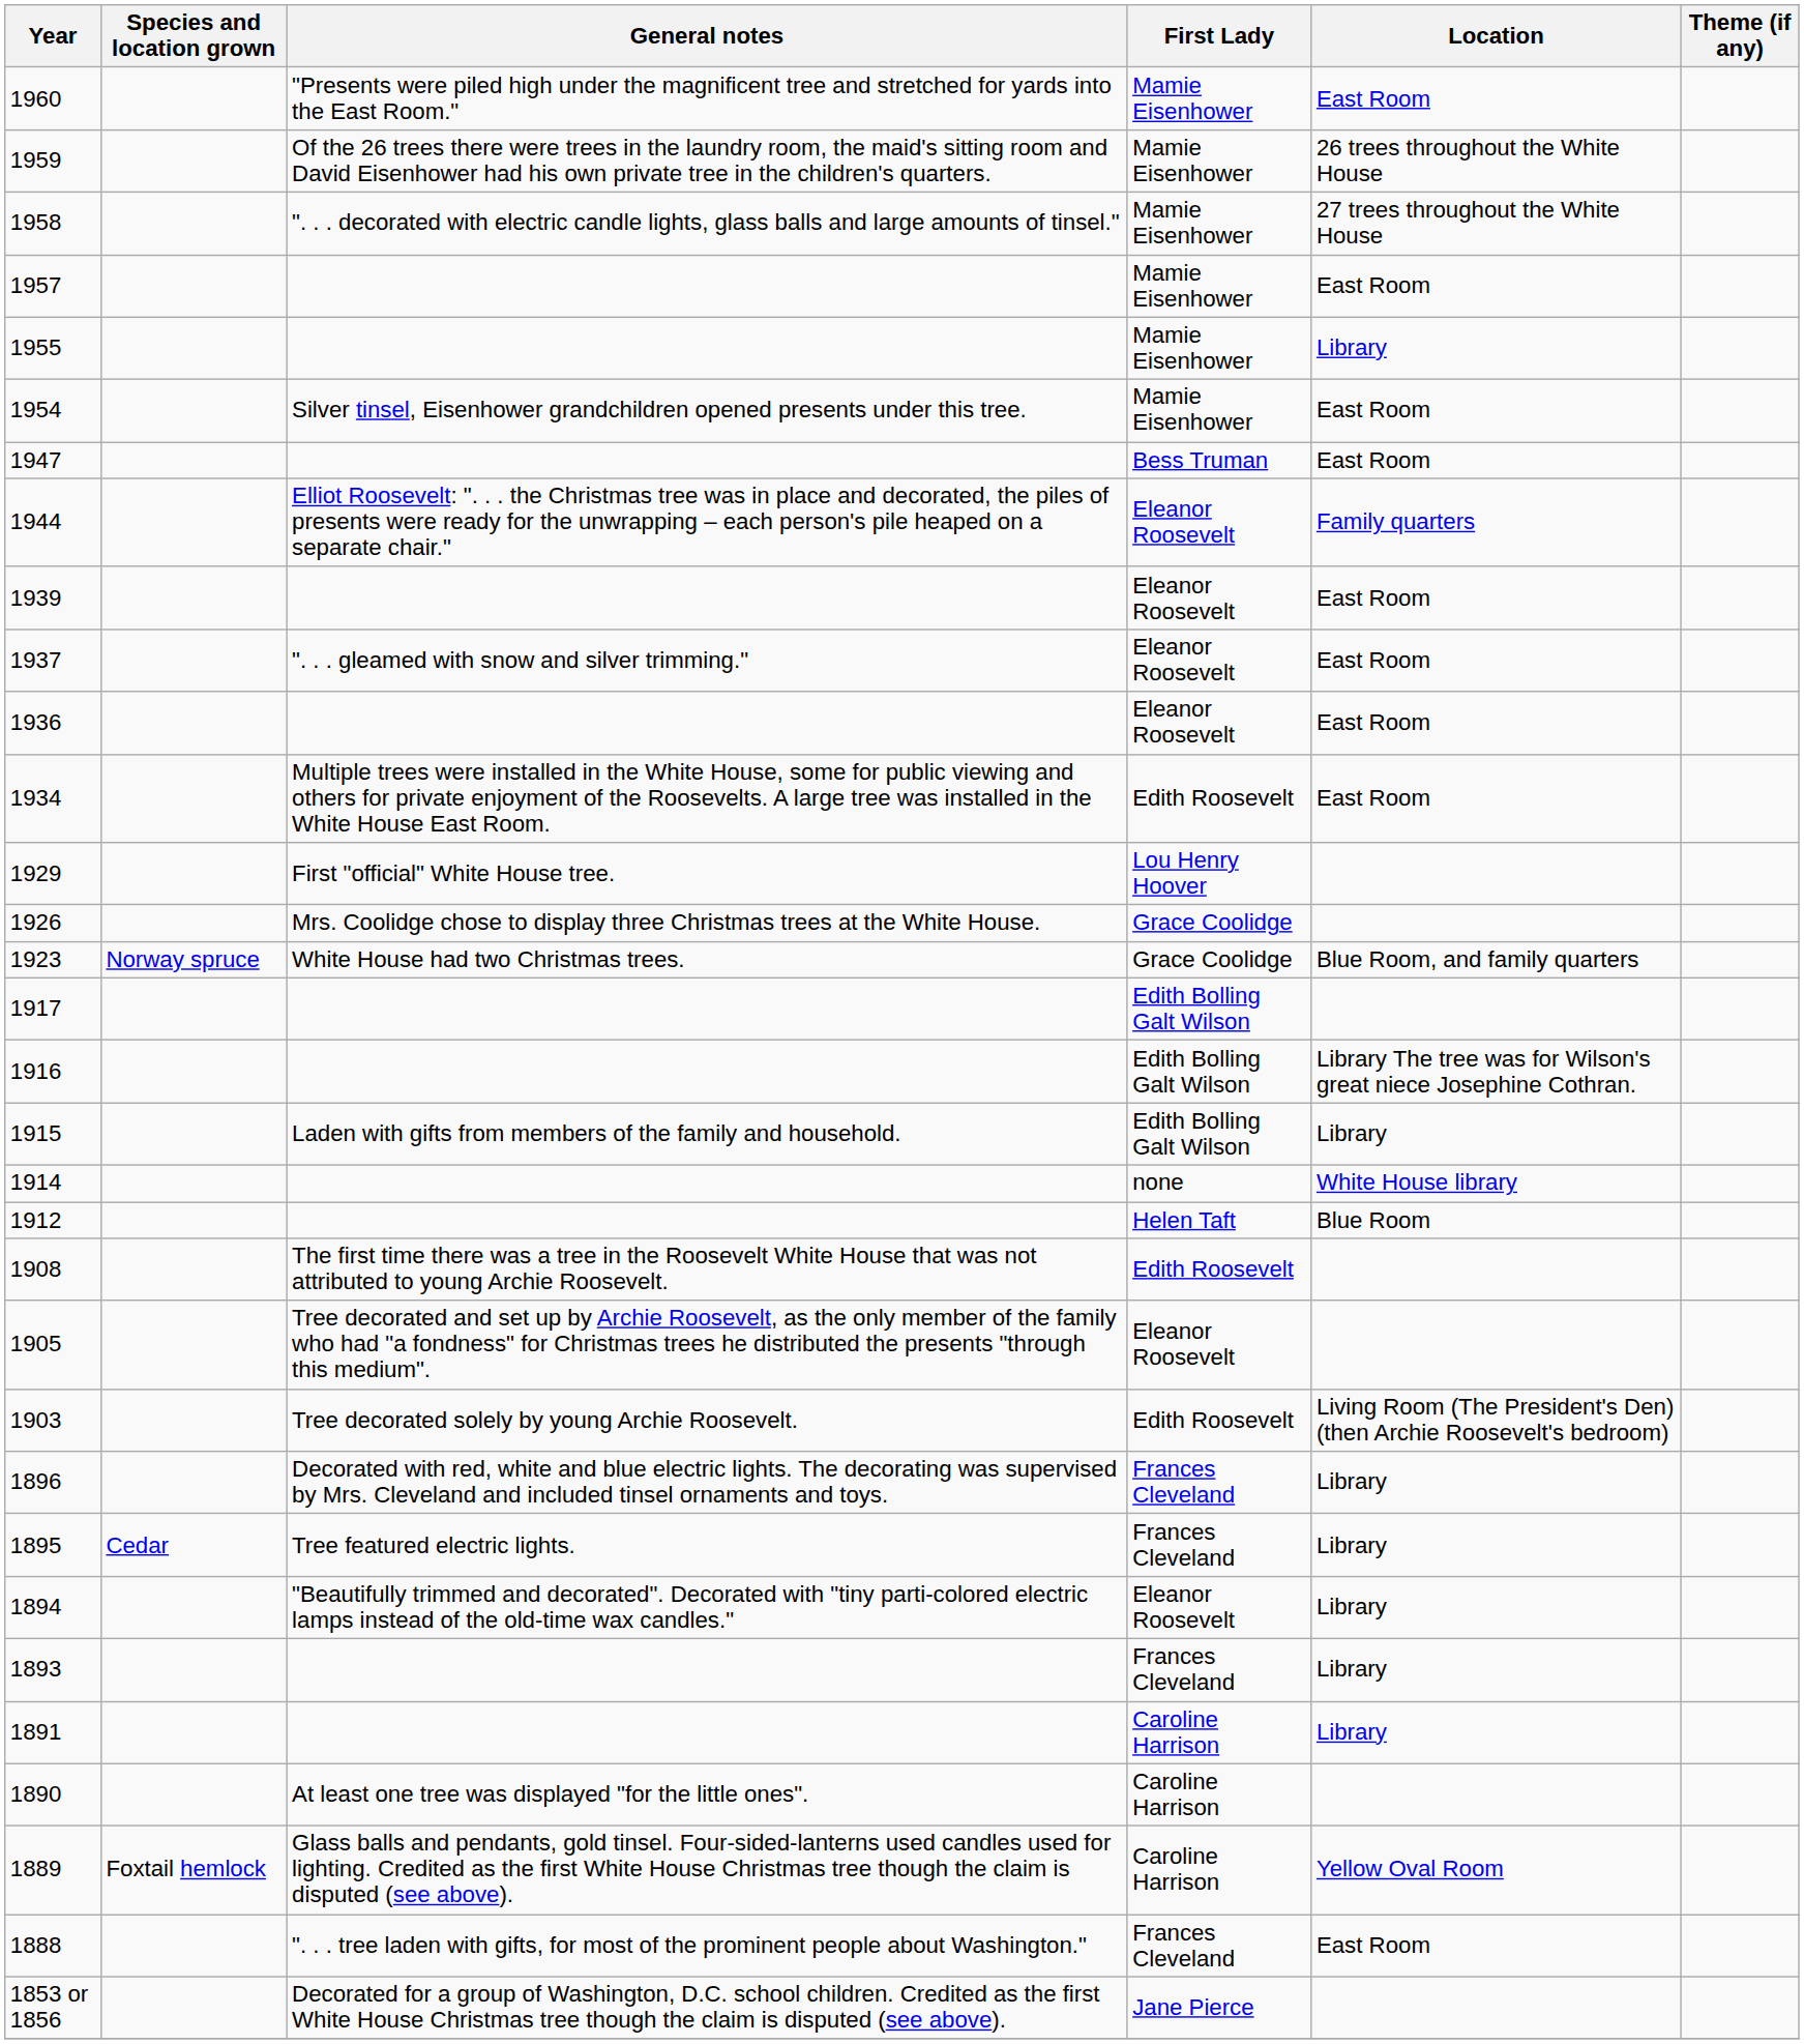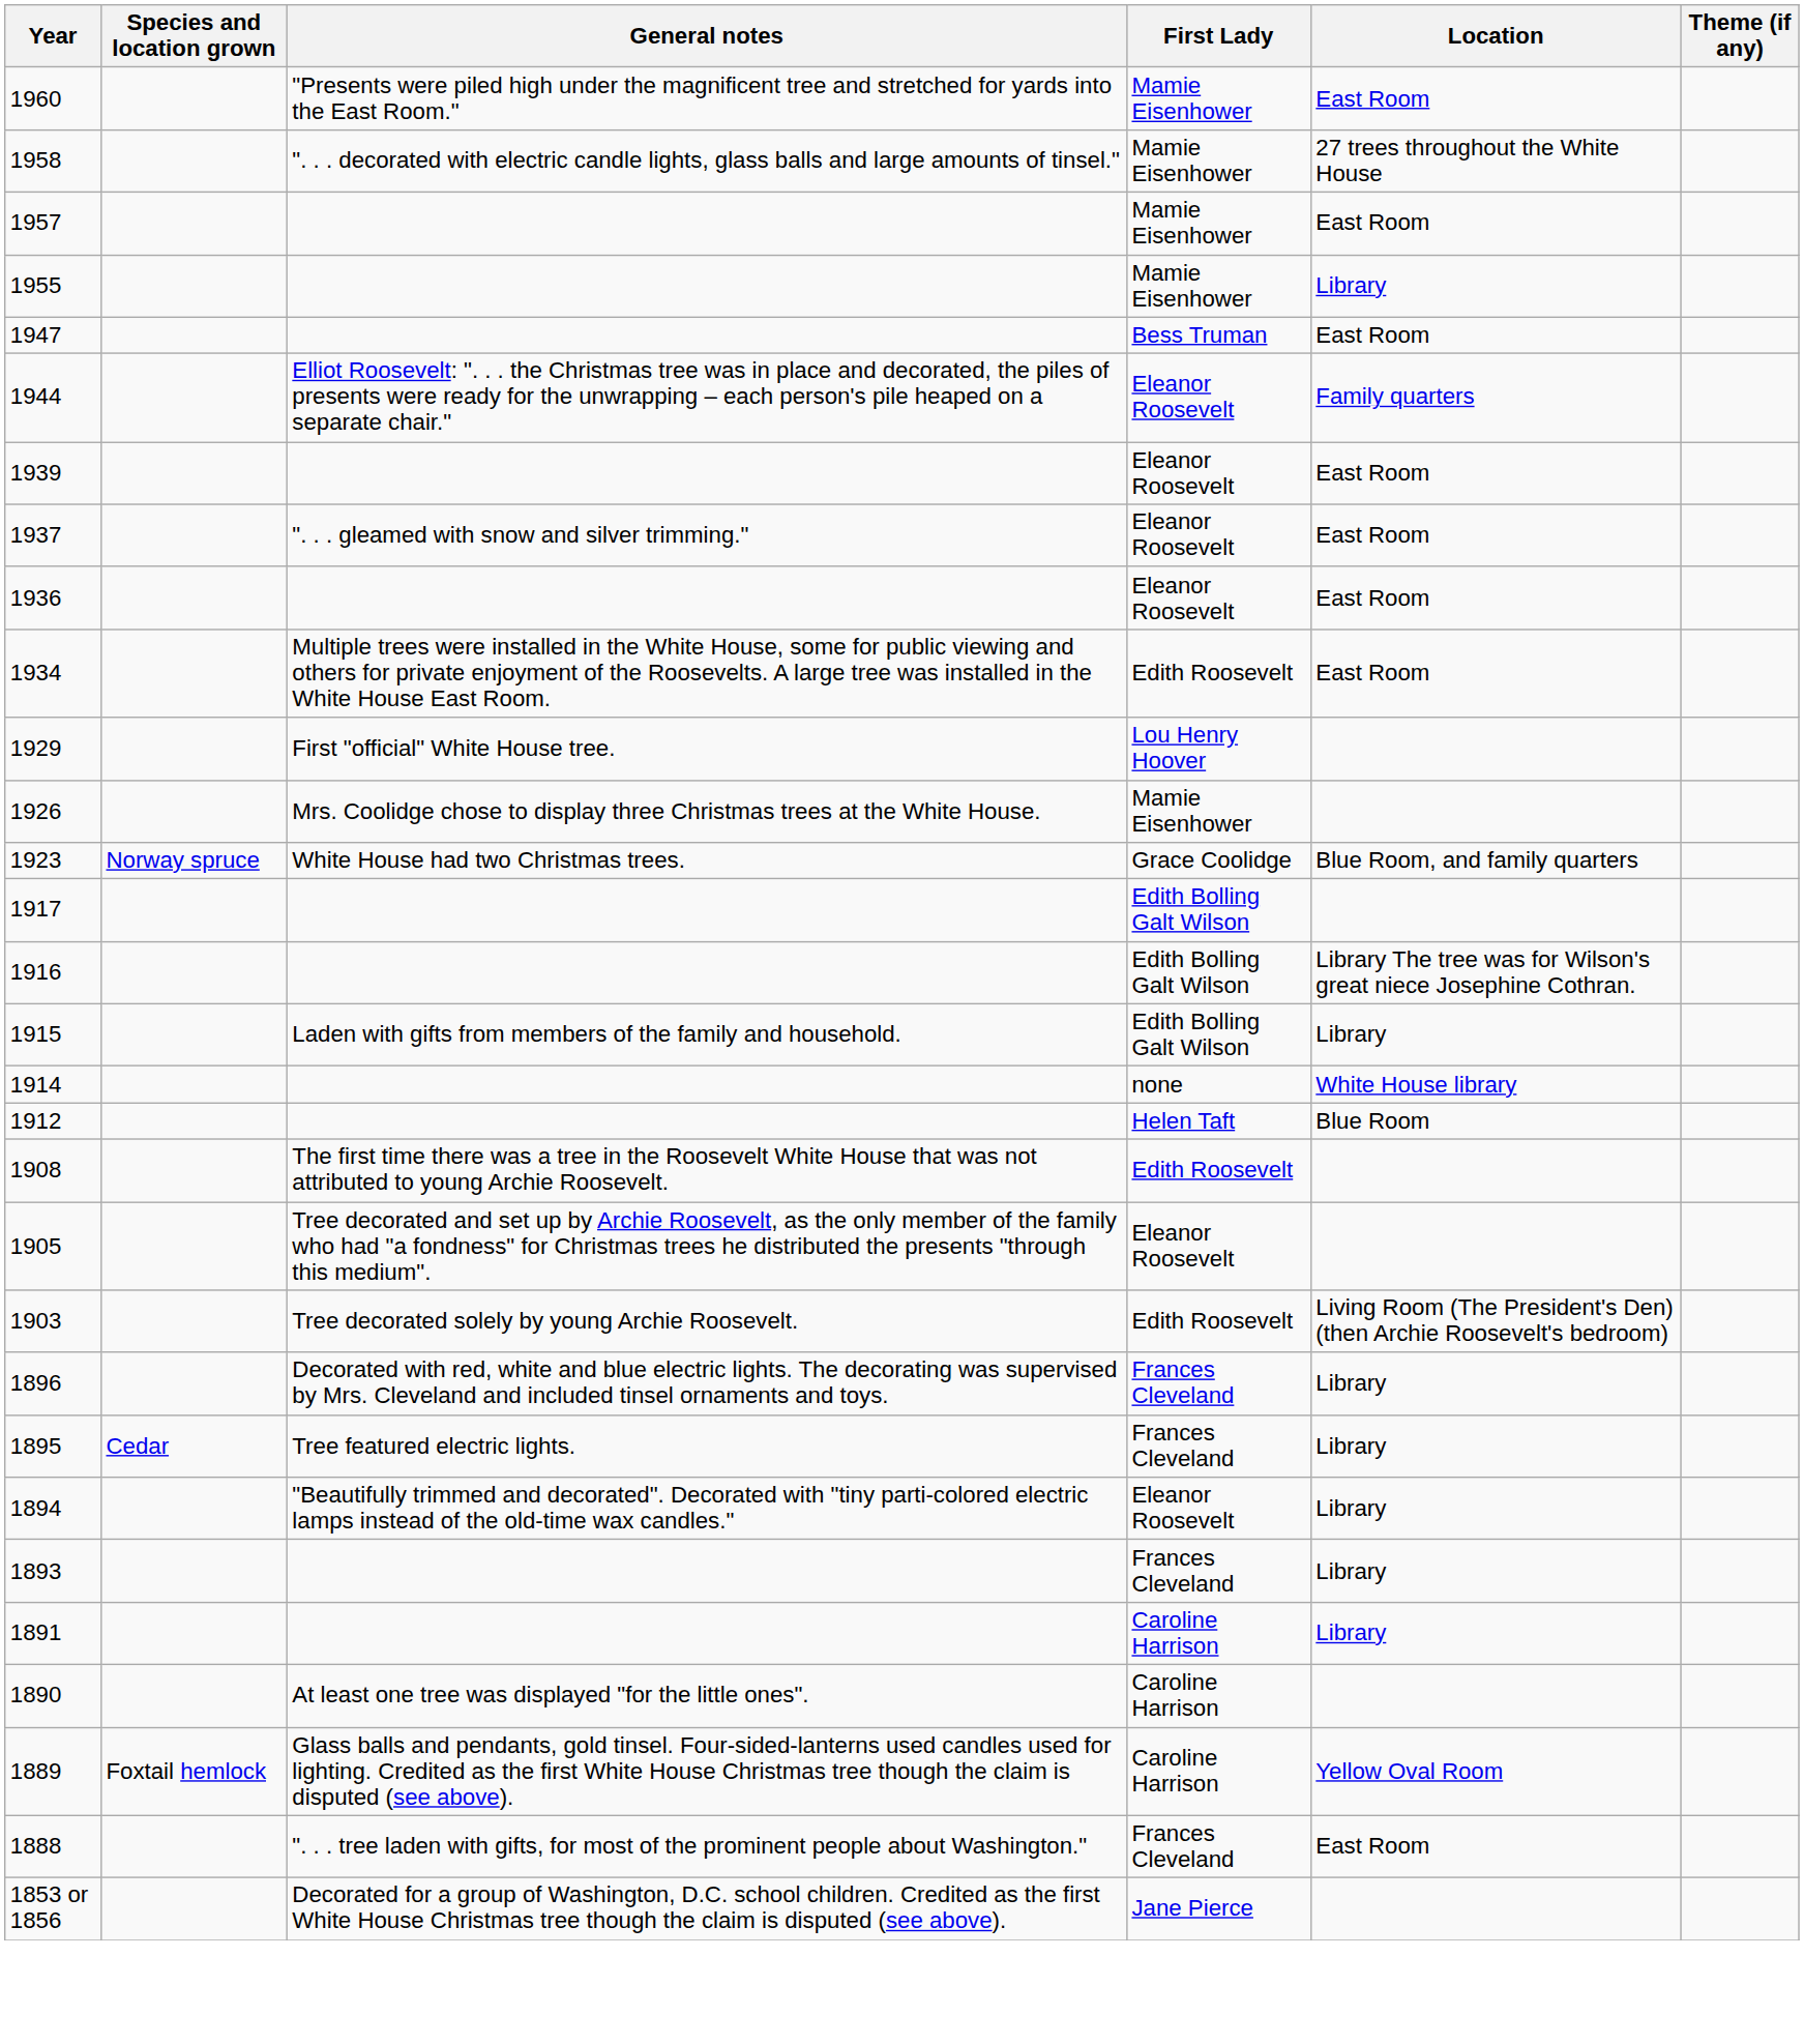- row: 1959 | Of the 26 trees there were trees in the laundry room, the maid's sitting room and David Eisenhower had his own private tree in the children's quarters. | Mamie Eisenhower | 26 trees throughout the White House
- row: 1954 | Silver tinsel, Eisenhower grandchildren opened presents under this tree. | Mamie Eisenhower | East Room
1926 | First Lady: Grace Coolidge -> Mamie Eisenhower
